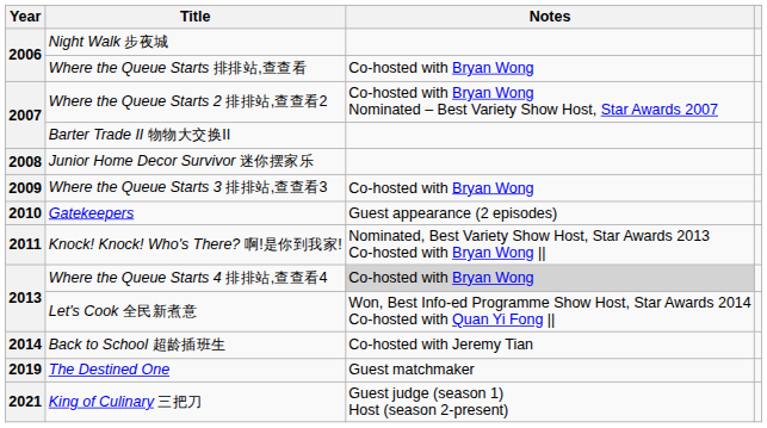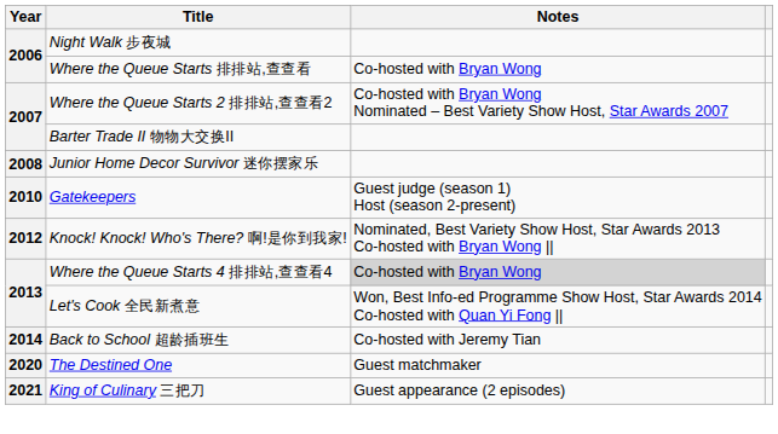- row: 2009 | Where the Queue Starts 3 排排站,查查看3 | Co-hosted with Bryan Wong
Gatekeepers | Notes: Guest appearance (2 episodes) -> Guest judge (season 1) Host (season 2-present)
Knock! Knock! Who's There? 啊!是你到我家! | Year: 2011 -> 2012
The Destined One | Year: 2019 -> 2020
King of Culinary 三把刀 | Notes: Guest judge (season 1) Host (season 2-present) -> Guest appearance (2 episodes)
